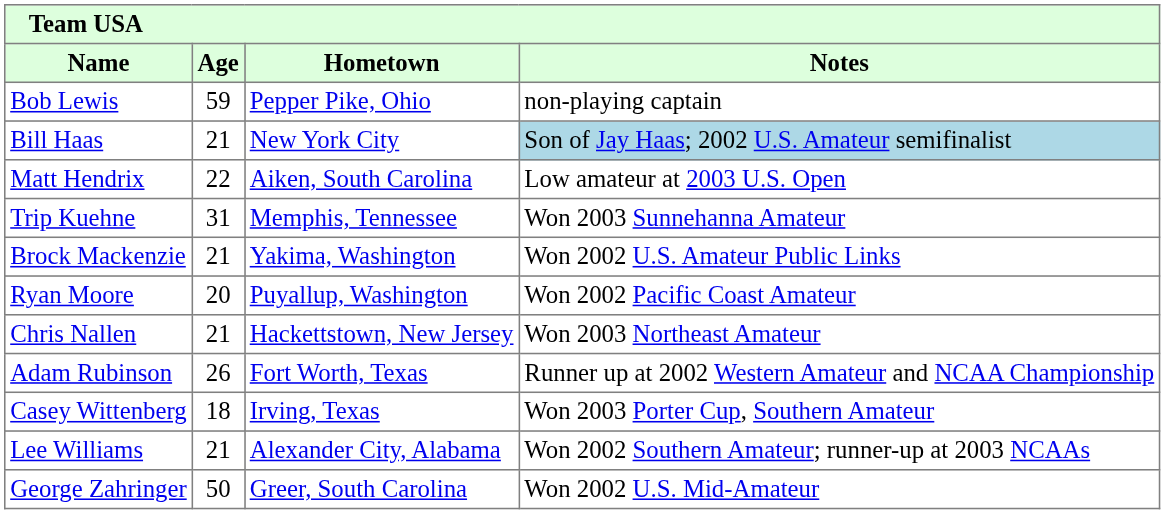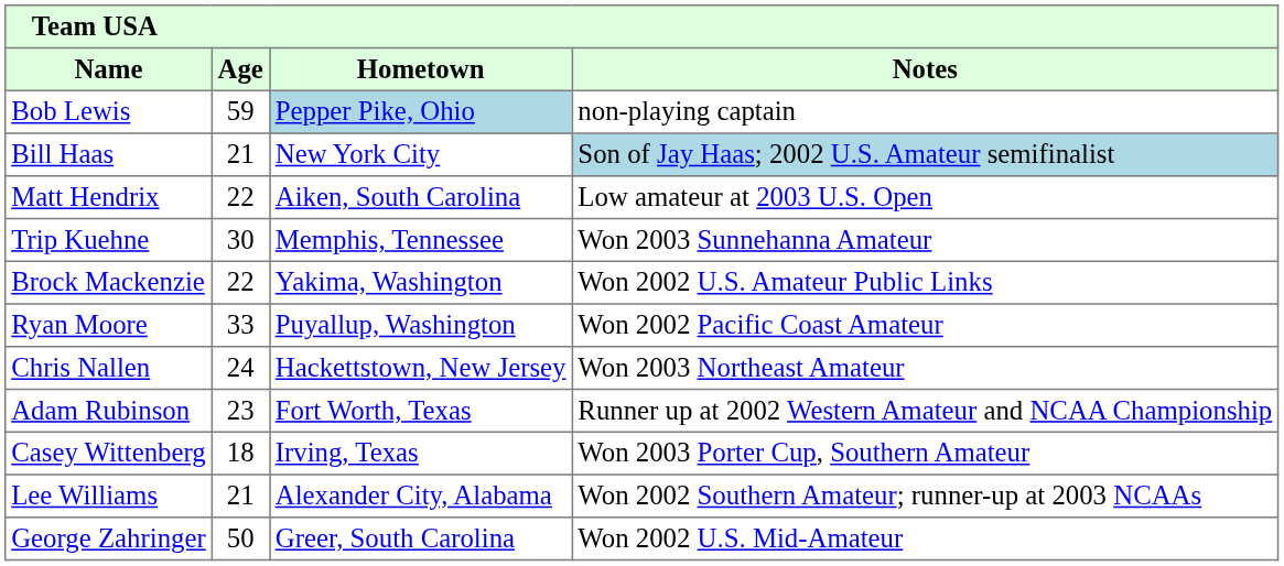Bob Lewis | Hometown: no background -> lightblue background
Trip Kuehne | Age: 31 -> 30
Brock Mackenzie | Age: 21 -> 22
Ryan Moore | Age: 20 -> 33
Chris Nallen | Age: 21 -> 24
Adam Rubinson | Age: 26 -> 23
